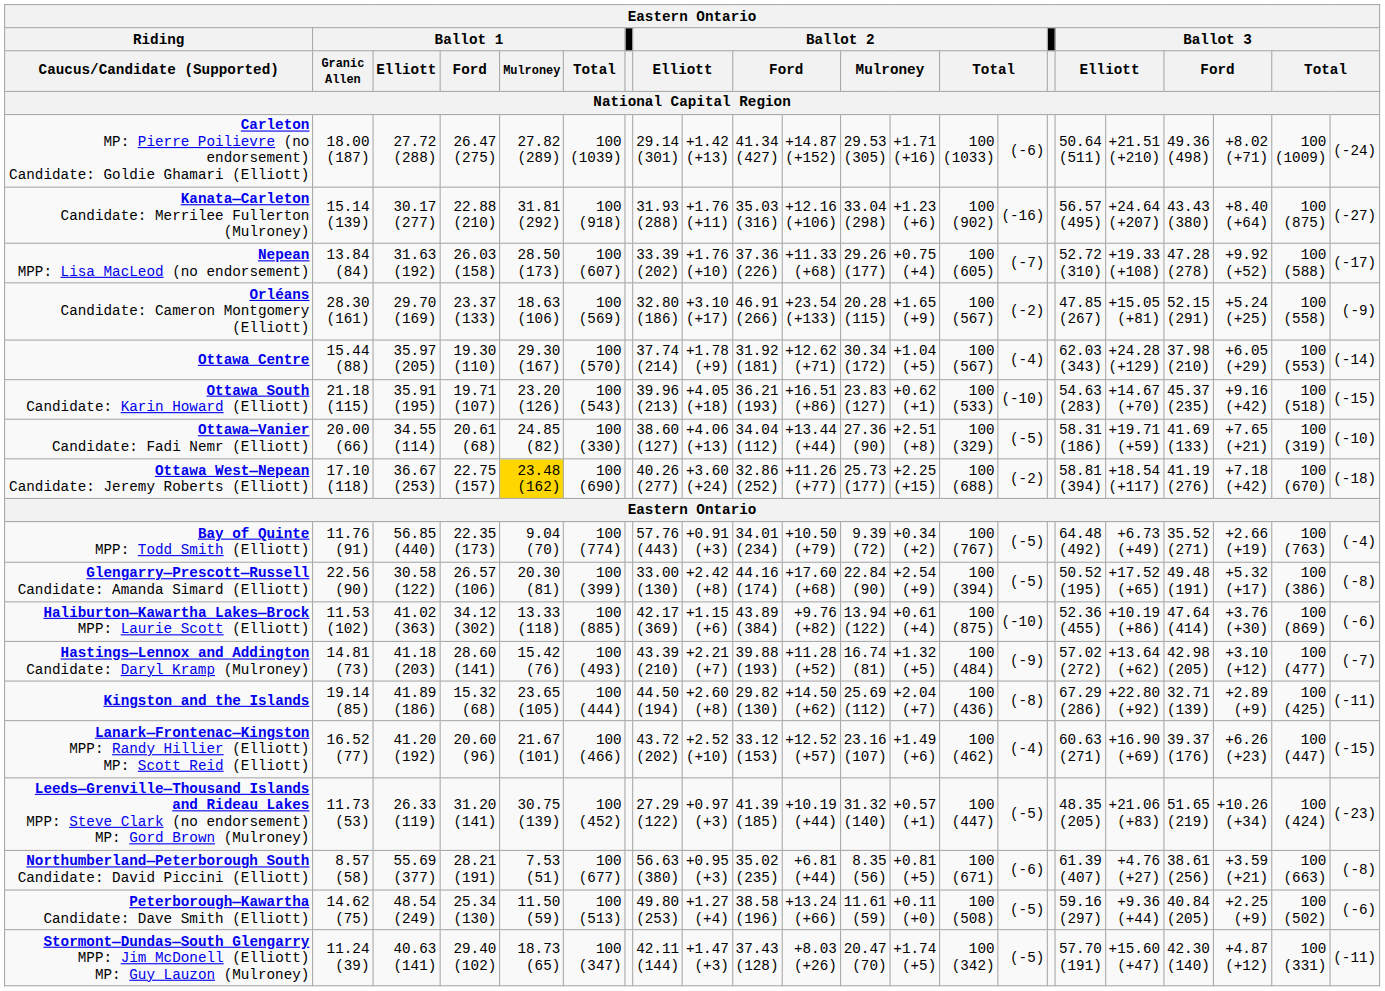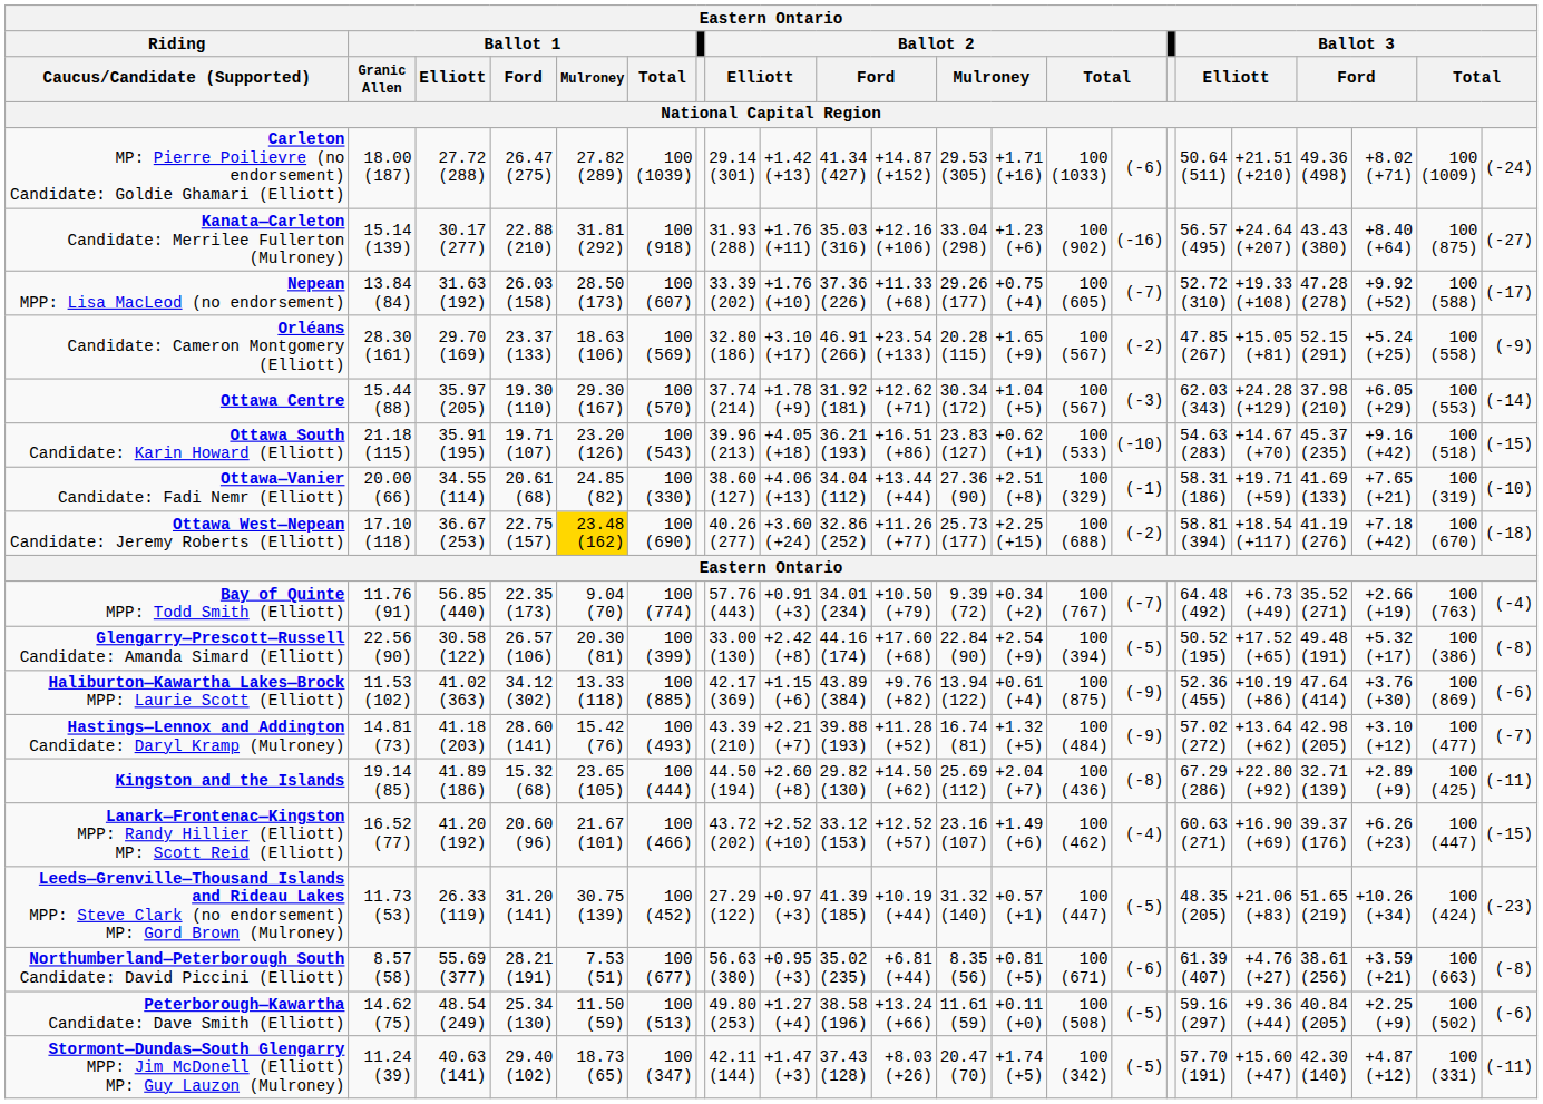Ottawa Centre | column 15: (-4) -> (-3)
Ottawa—Vanier Candidate: Fadi Nemr (Elliott) | column 15: (-5) -> (-1)
Bay of Quinte MPP: Todd Smith (Elliott) | column 15: (-5) -> (-7)
Haliburton—Kawartha Lakes—Brock MPP: Laurie Scott (Elliott) | column 15: (-10) -> (-9)
